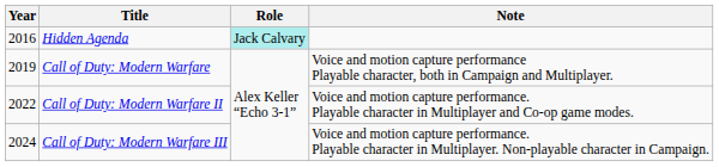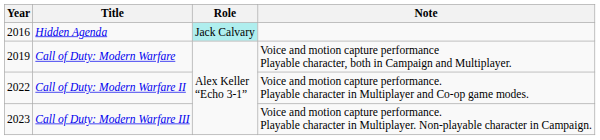Call of Duty: Modern Warfare III | Year: 2024 -> 2023
